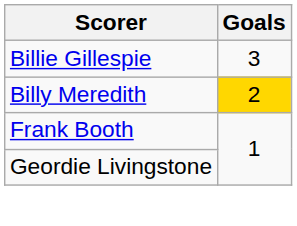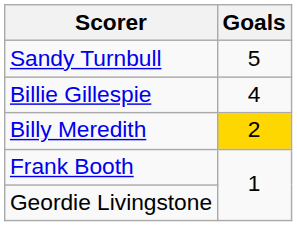+ row: Sandy Turnbull | 5
Billie Gillespie | Goals: 3 -> 4
